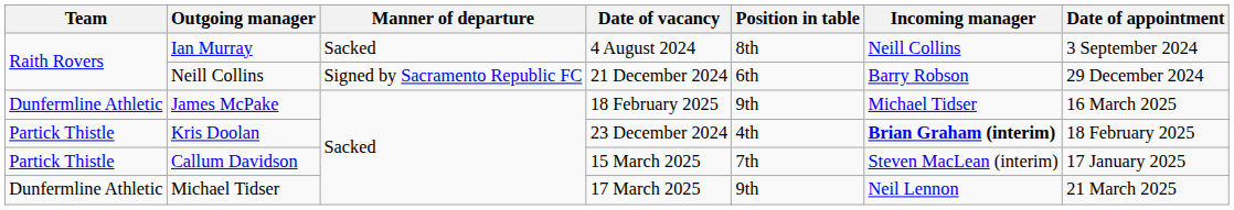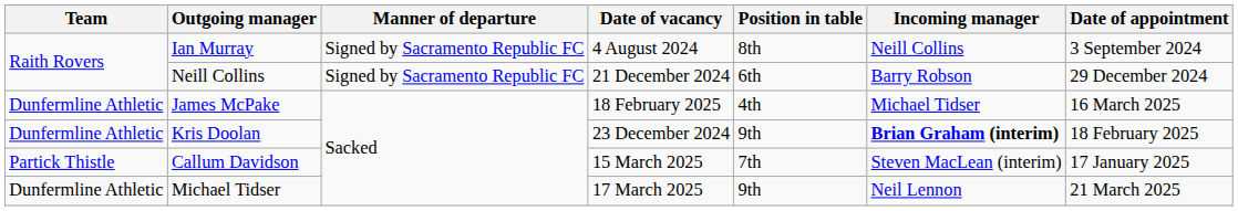Ian Murray | Manner of departure: Sacked -> Signed by Sacramento Republic FC
James McPake | Position in table: 9th -> 4th
Kris Doolan | Team: Partick Thistle -> Dunfermline Athletic
Kris Doolan | Position in table: 4th -> 9th
